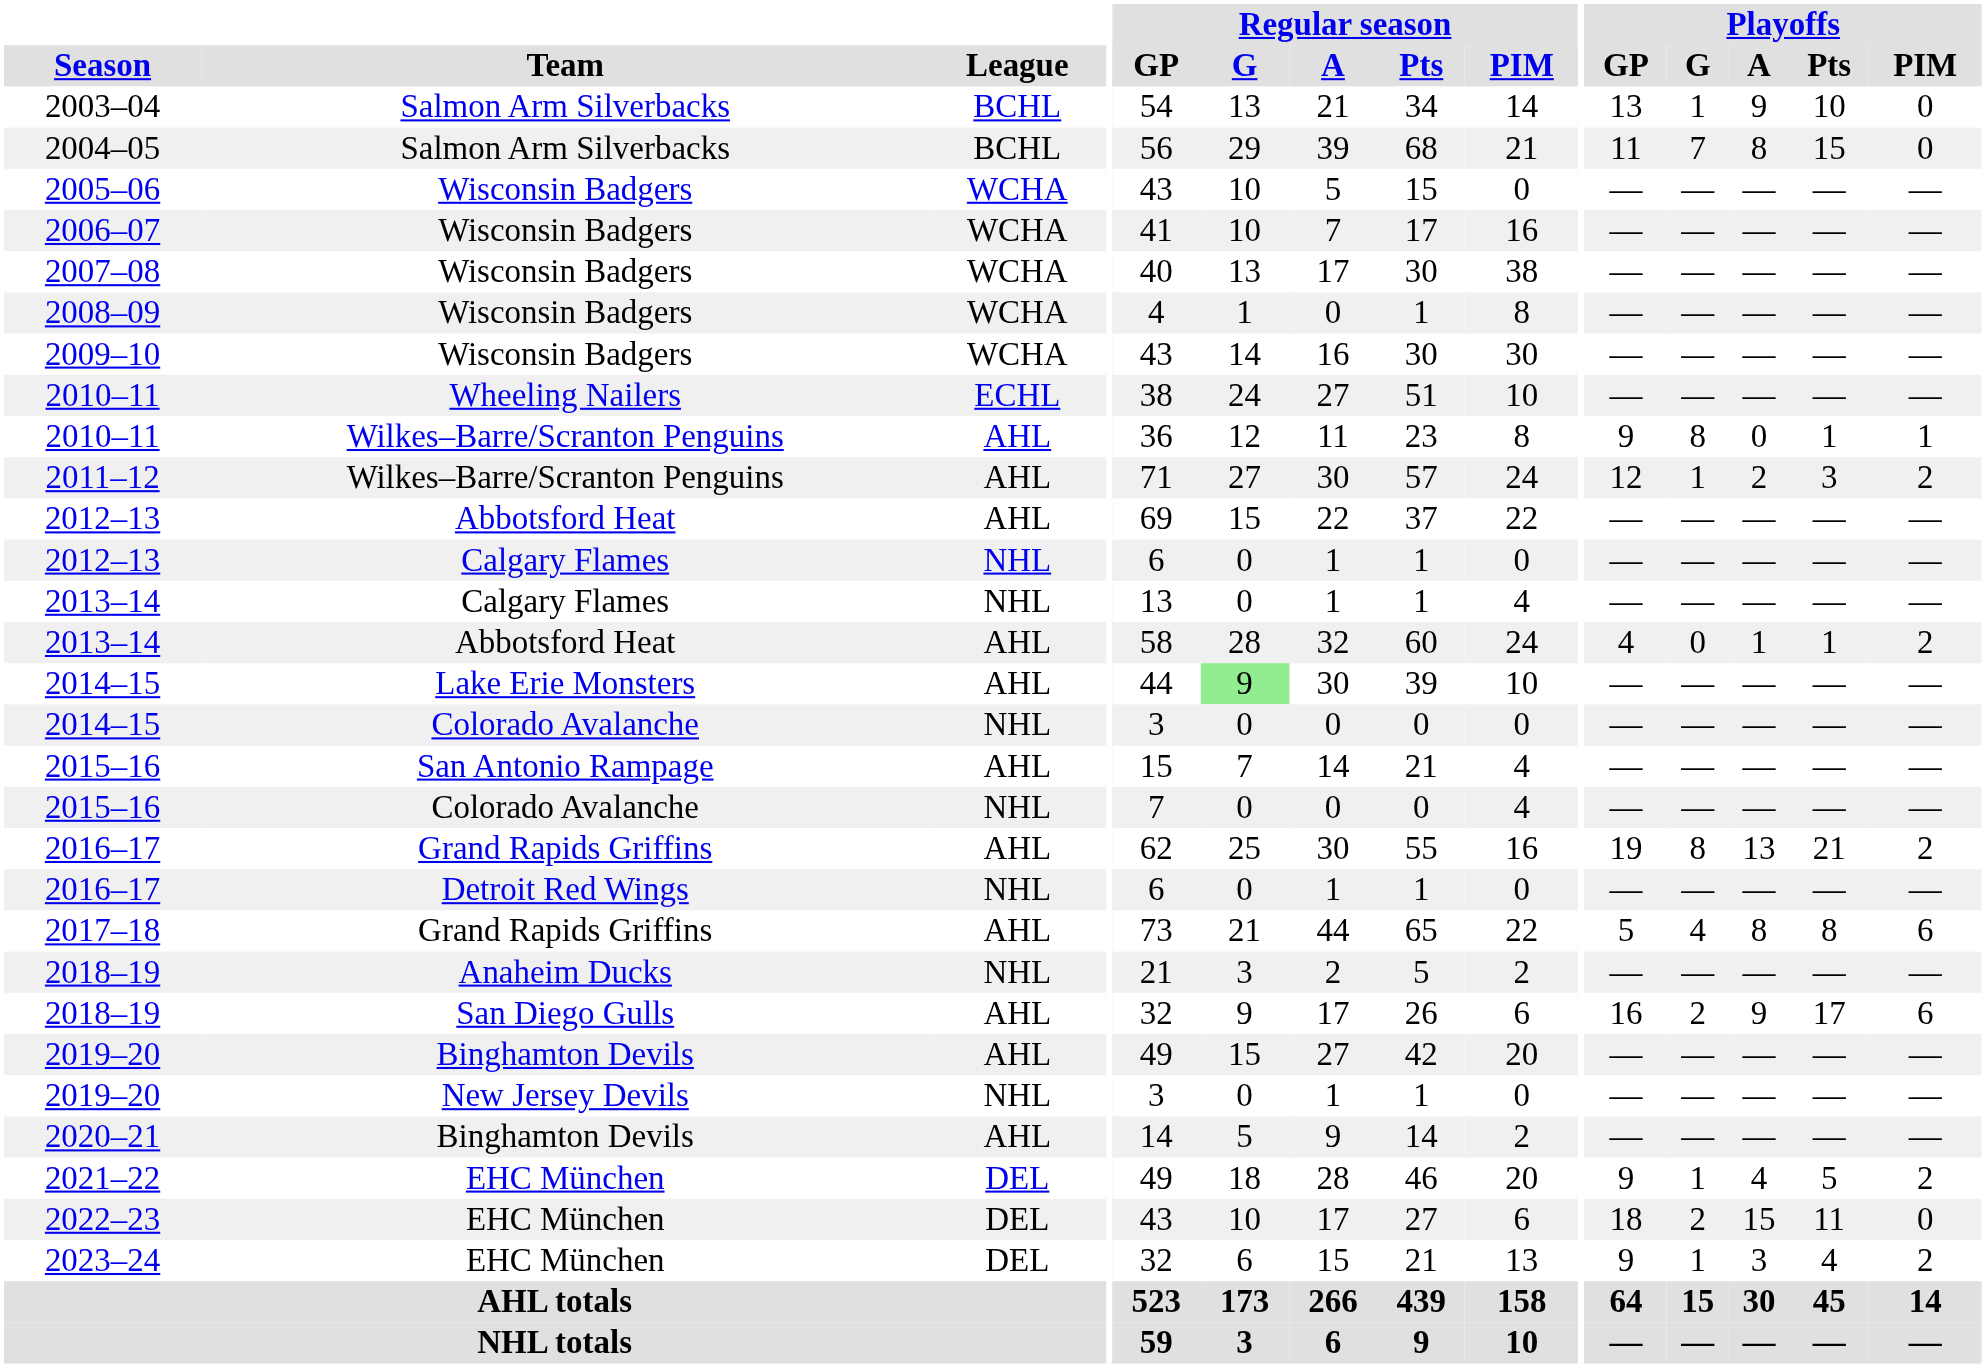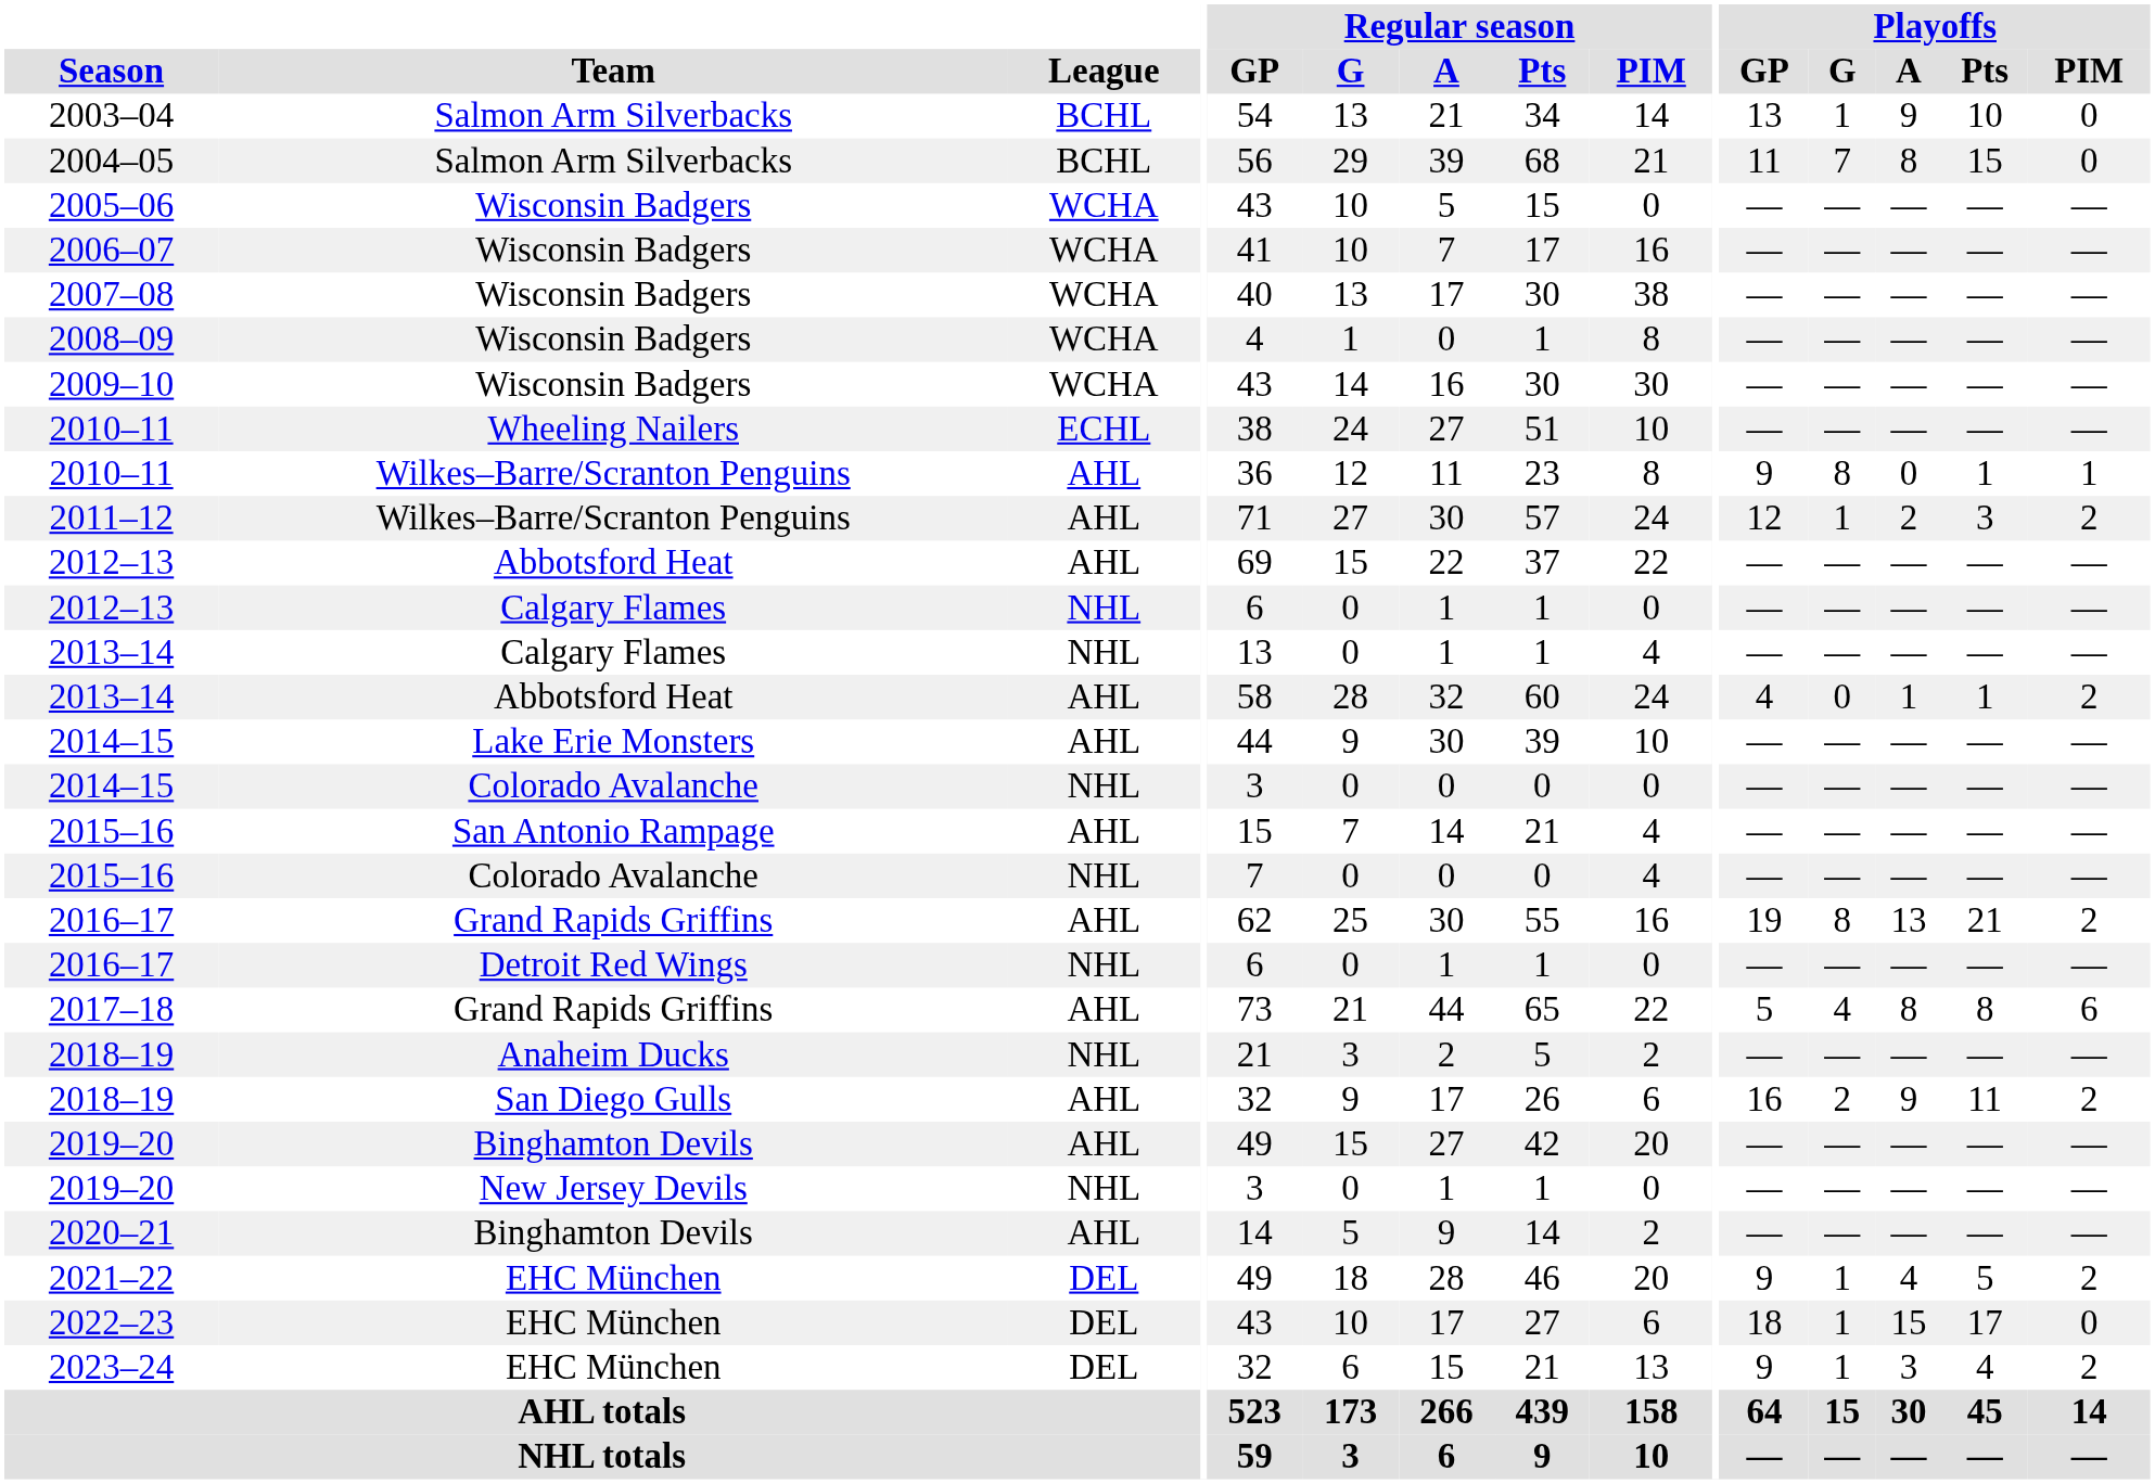2014–15 / Lake Erie Monsters | Regular season / G: lightgreen background -> no background
2018–19 / San Diego Gulls | Playoffs / Pts: 17 -> 11
2018–19 / San Diego Gulls | Playoffs / PIM: 6 -> 2
2022–23 | Playoffs / G: 2 -> 1
2022–23 | Playoffs / Pts: 11 -> 17
